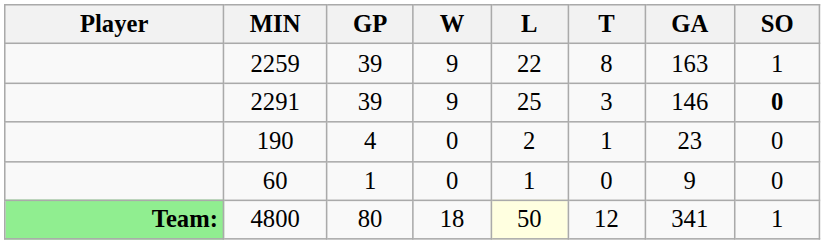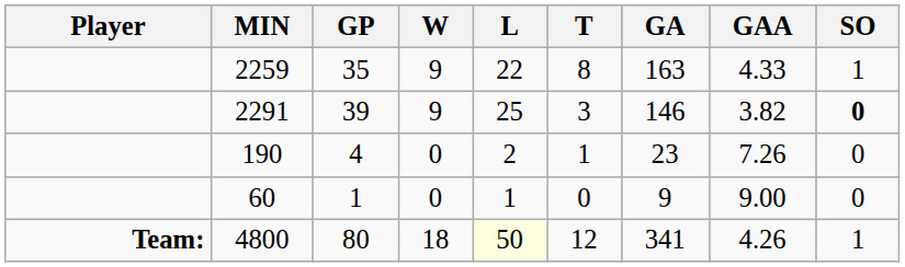+ column: GAA | 4.33 | 3.82 | 7.26 | 9.00 | 4.26
2259 | GP: 39 -> 35
4800 | Player: lightgreen background -> no background
